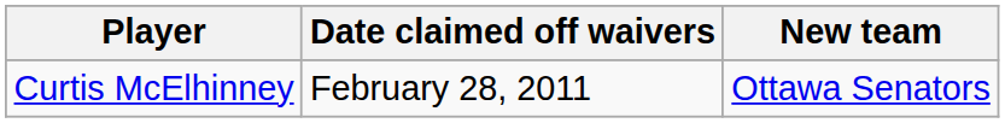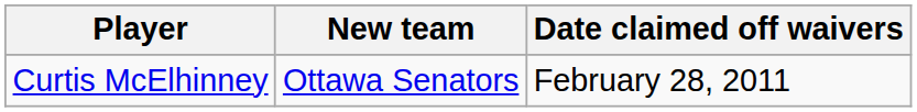columns swapped: New team <-> Date claimed off waivers
